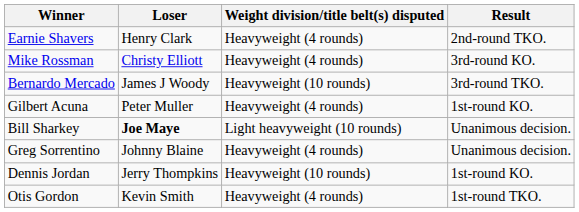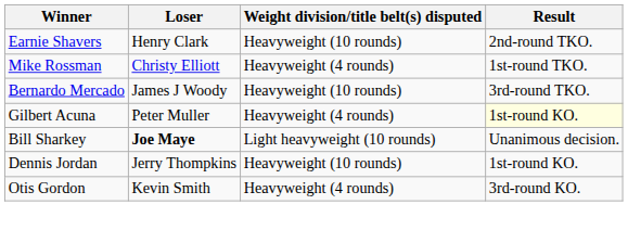Earnie Shavers | Weight division/title belt(s) disputed: Heavyweight (4 rounds) -> Heavyweight (10 rounds)
Mike Rossman | Result: 3rd-round KO. -> 1st-round TKO.
Gilbert Acuna | Result: no background -> lightyellow background
- row: Greg Sorrentino | Johnny Blaine | Heavyweight (4 rounds) | Unanimous decision.
Otis Gordon | Result: 1st-round TKO. -> 3rd-round KO.
